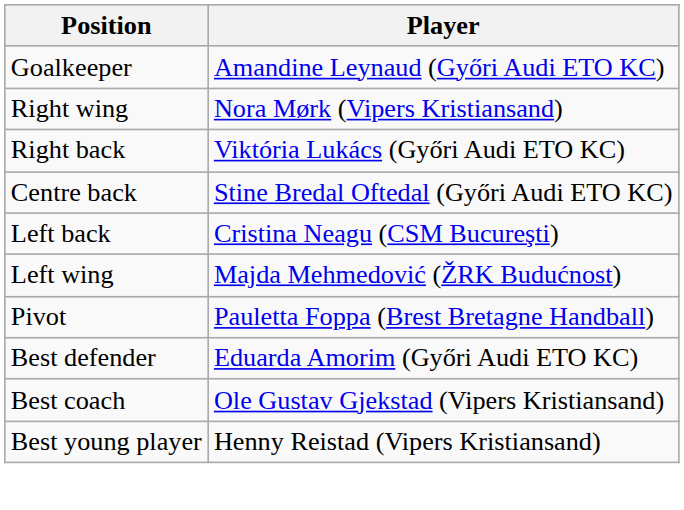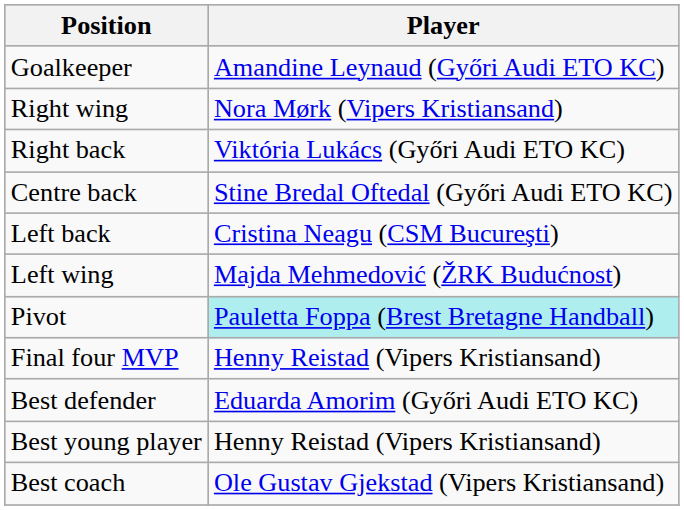Pivot | Player: no background -> paleturquoise background
+ row: Final four MVP | Henny Reistad (Vipers Kristiansand)
rows swapped: Best young player <-> Best coach
